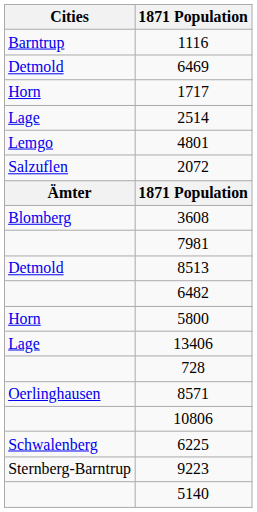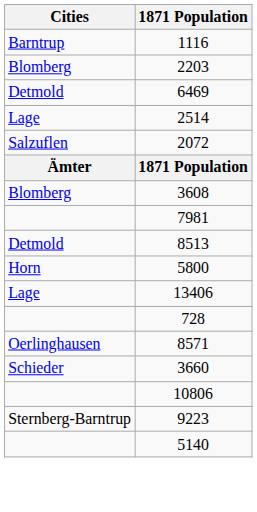+ row: Blomberg | 2203
- row: Horn | 1717
- row: Lemgo | 4801
- row: 6482
+ row: Schieder | 3660
- row: Schwalenberg | 6225
